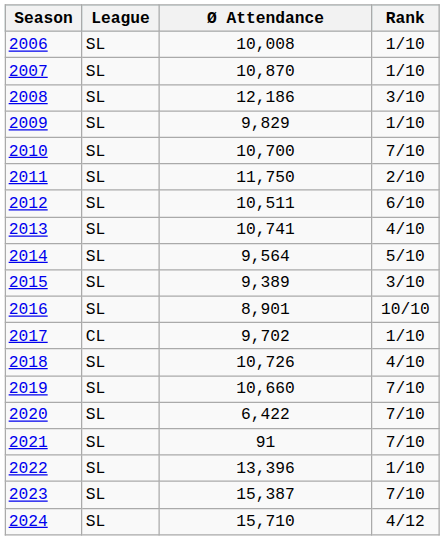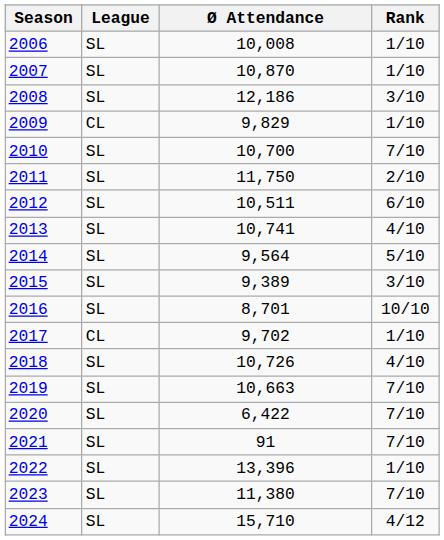2009 | League: SL -> CL
2016 | Ø Attendance: 8,901 -> 8,701
2019 | Ø Attendance: 10,660 -> 10,663
2023 | Ø Attendance: 15,387 -> 11,380
